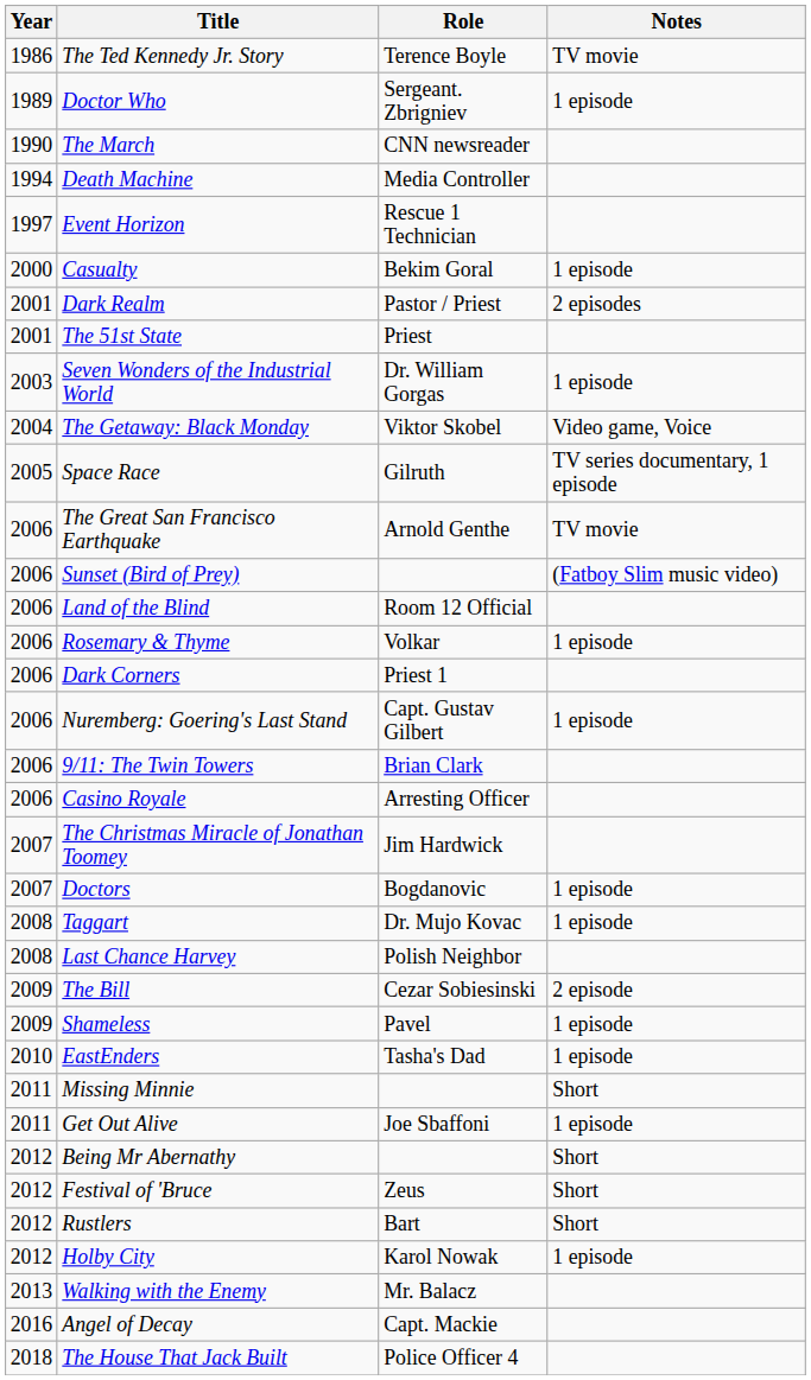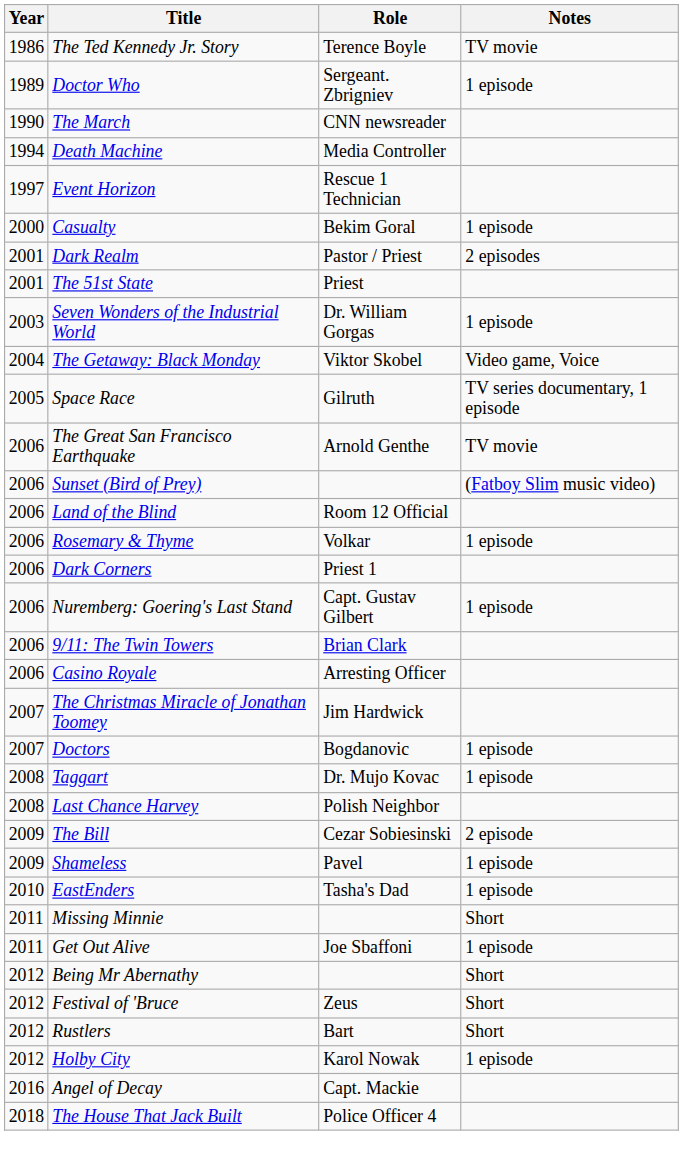- row: 2013 | Walking with the Enemy | Mr. Balacz
